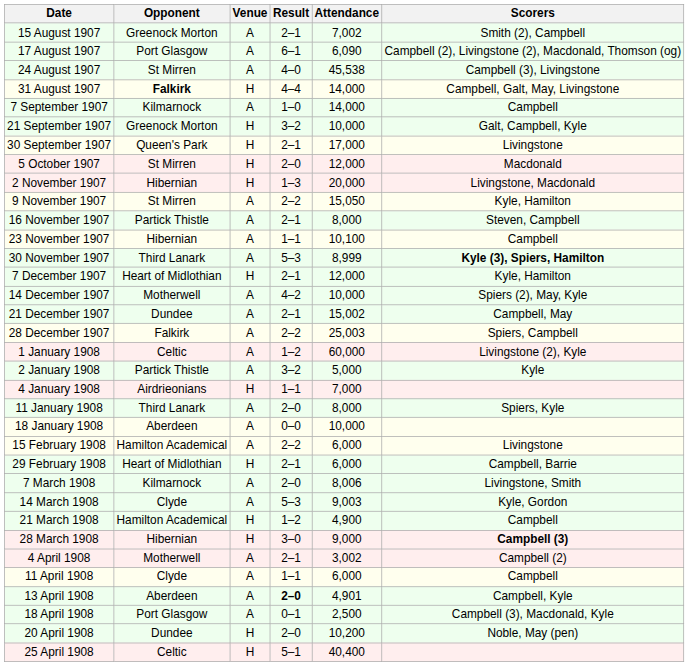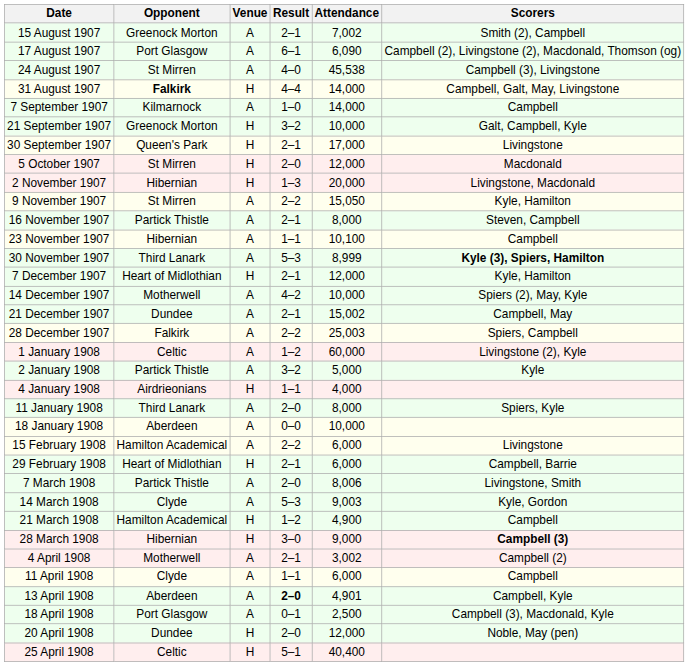4 January 1908 | Attendance: 7,000 -> 4,000
7 March 1908 | Opponent: Kilmarnock -> Partick Thistle
20 April 1908 | Attendance: 10,200 -> 12,000
